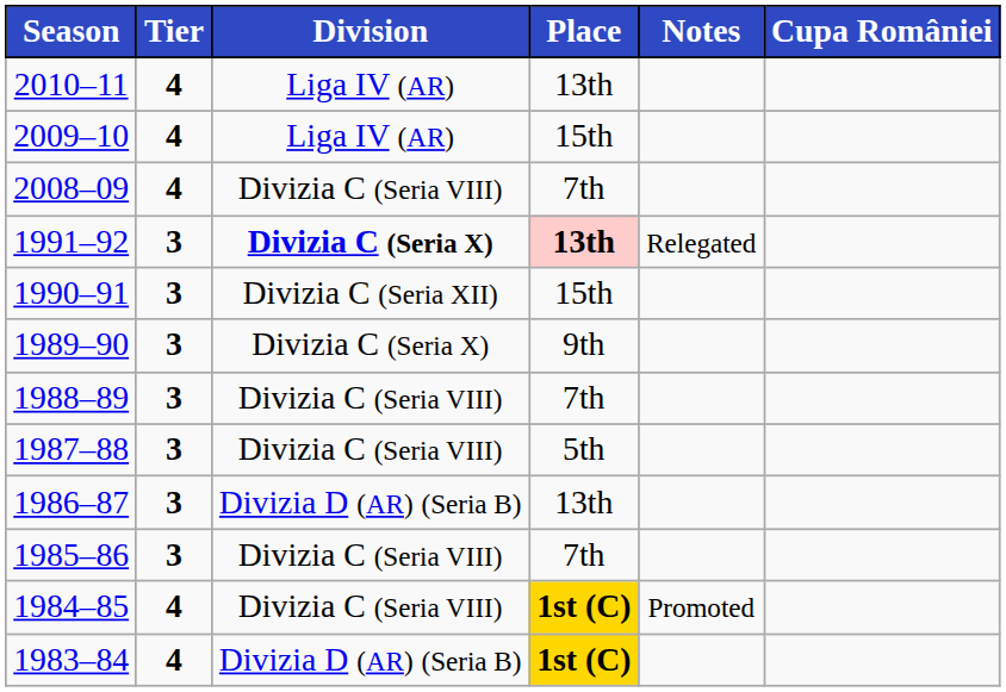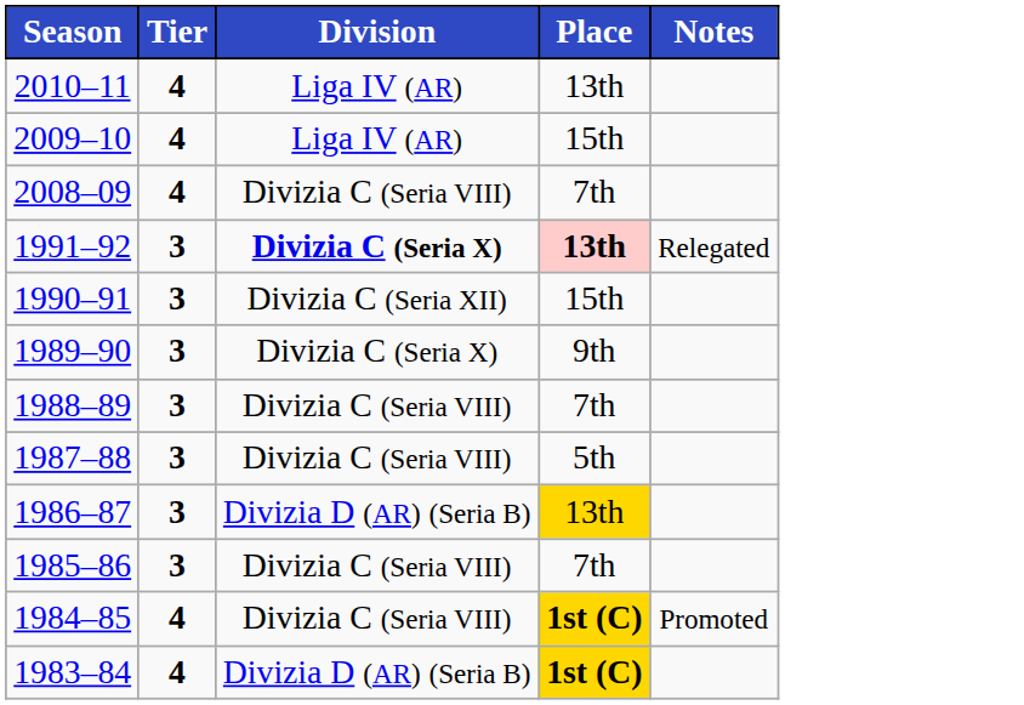- column: Cupa României
1986–87 | Place: no background -> gold background
